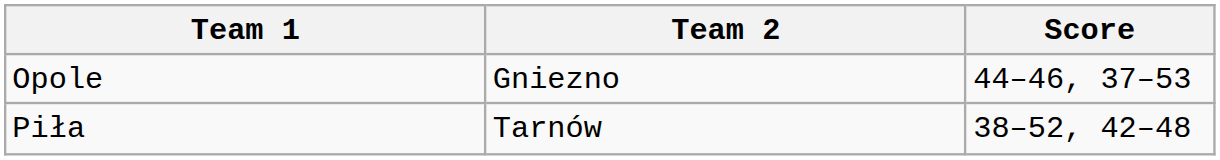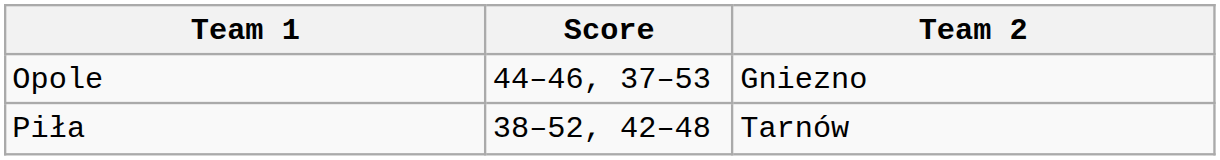columns swapped: Team 2 <-> Score
